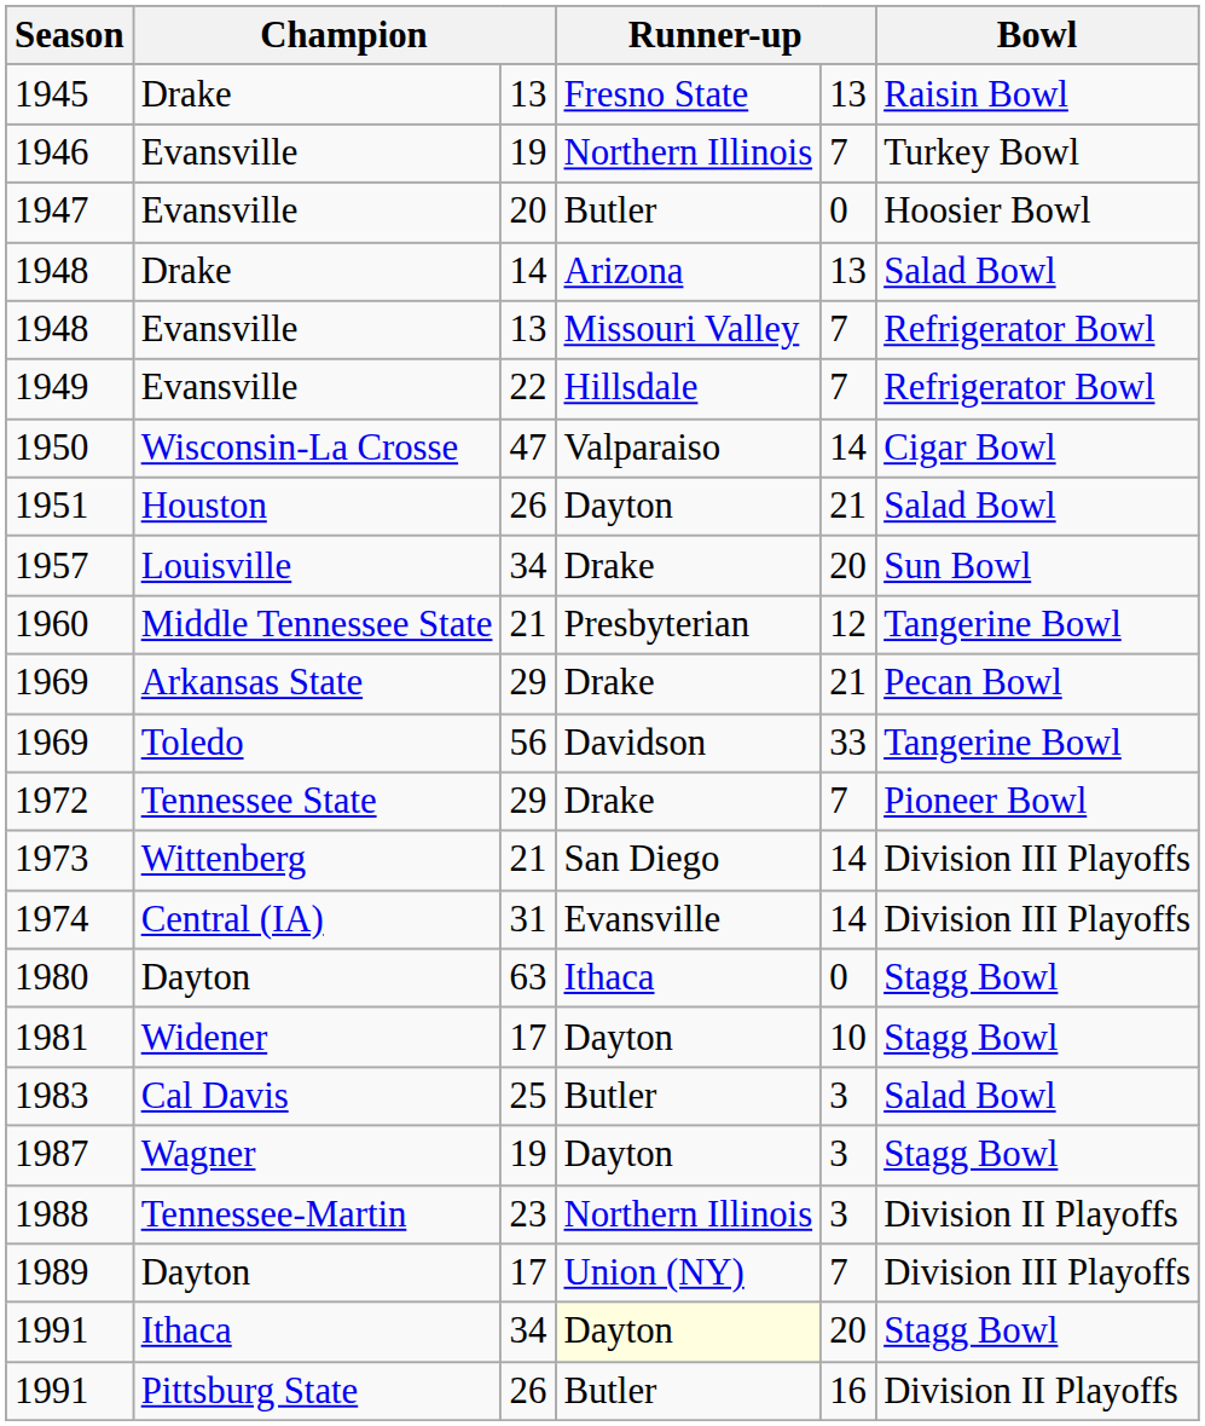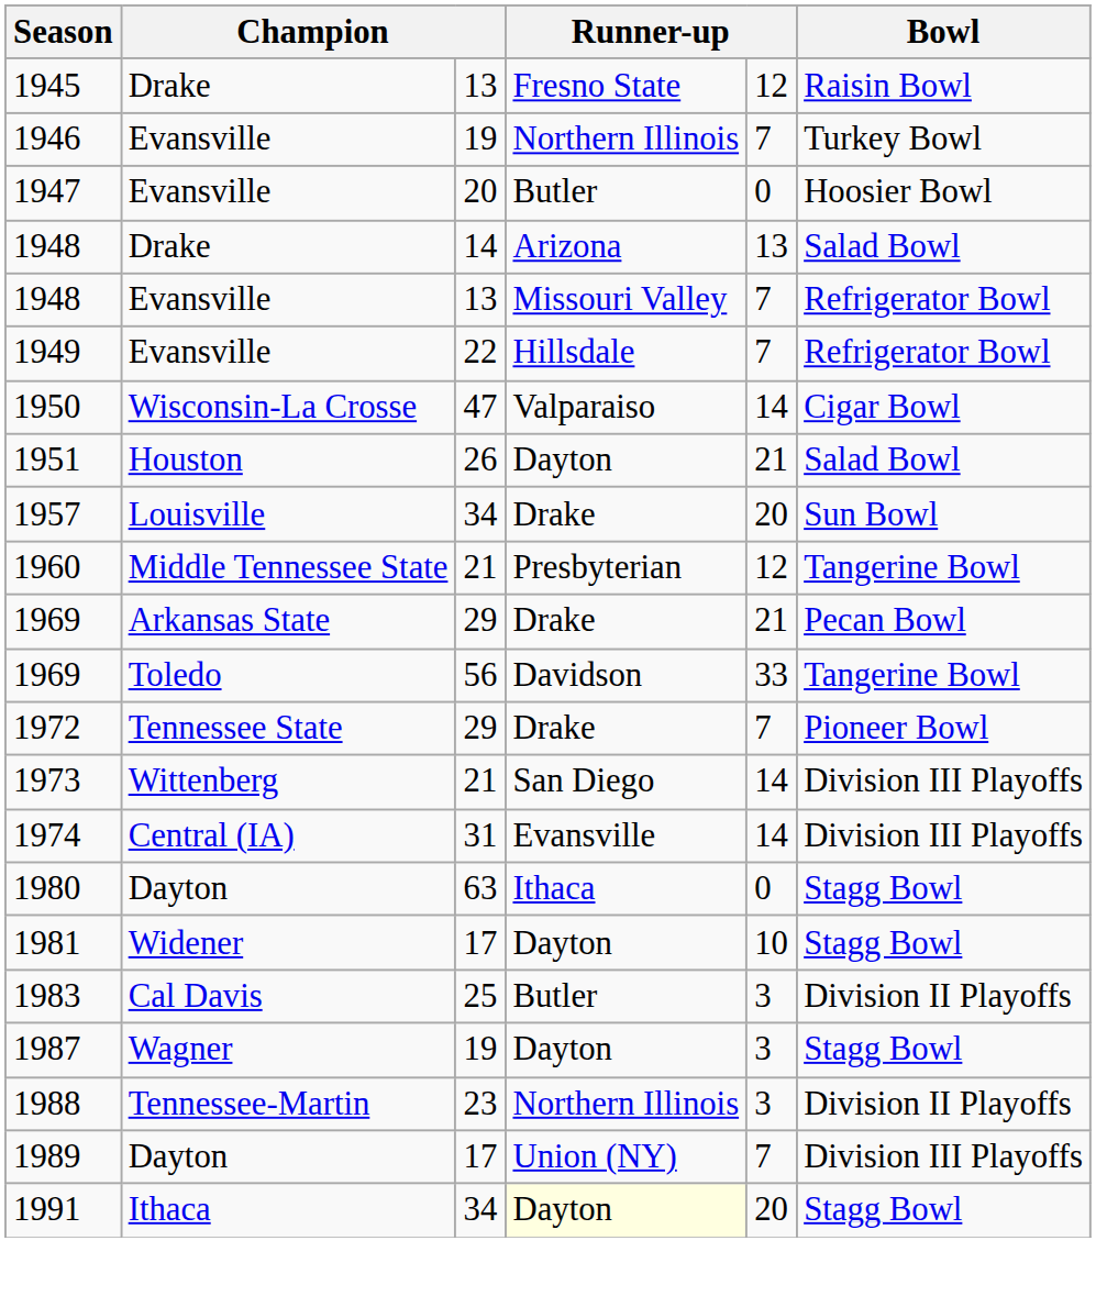1945 | column 5: 13 -> 12
1983 | Bowl: Salad Bowl -> Division II Playoffs
- row: 1991 | Pittsburg State | 26 | Butler | 16 | Division II Playoffs
